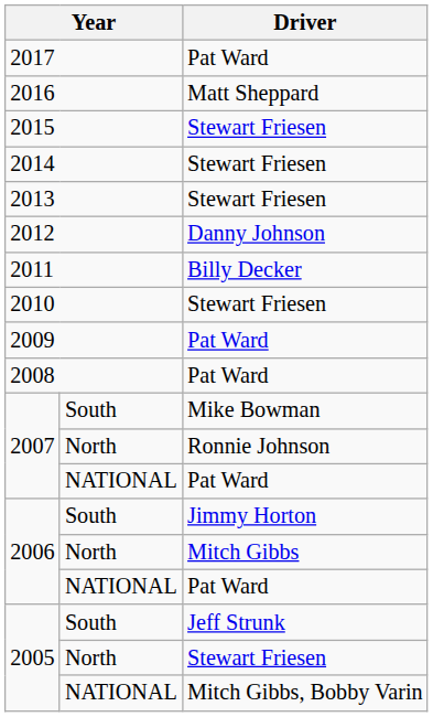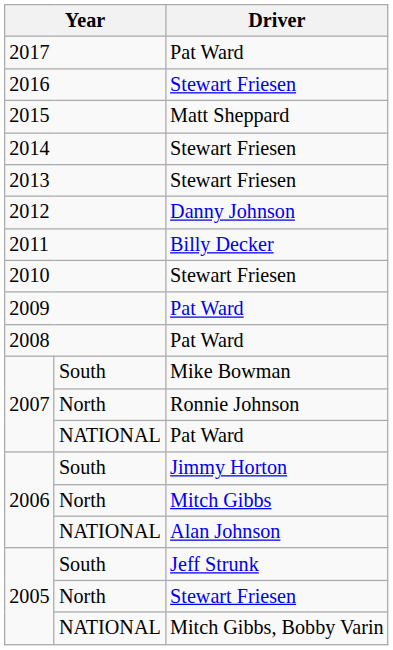2016 | Driver: Matt Sheppard -> Stewart Friesen
2015 | Driver: Stewart Friesen -> Matt Sheppard
2006 / NATIONAL | Driver: Pat Ward -> Alan Johnson
